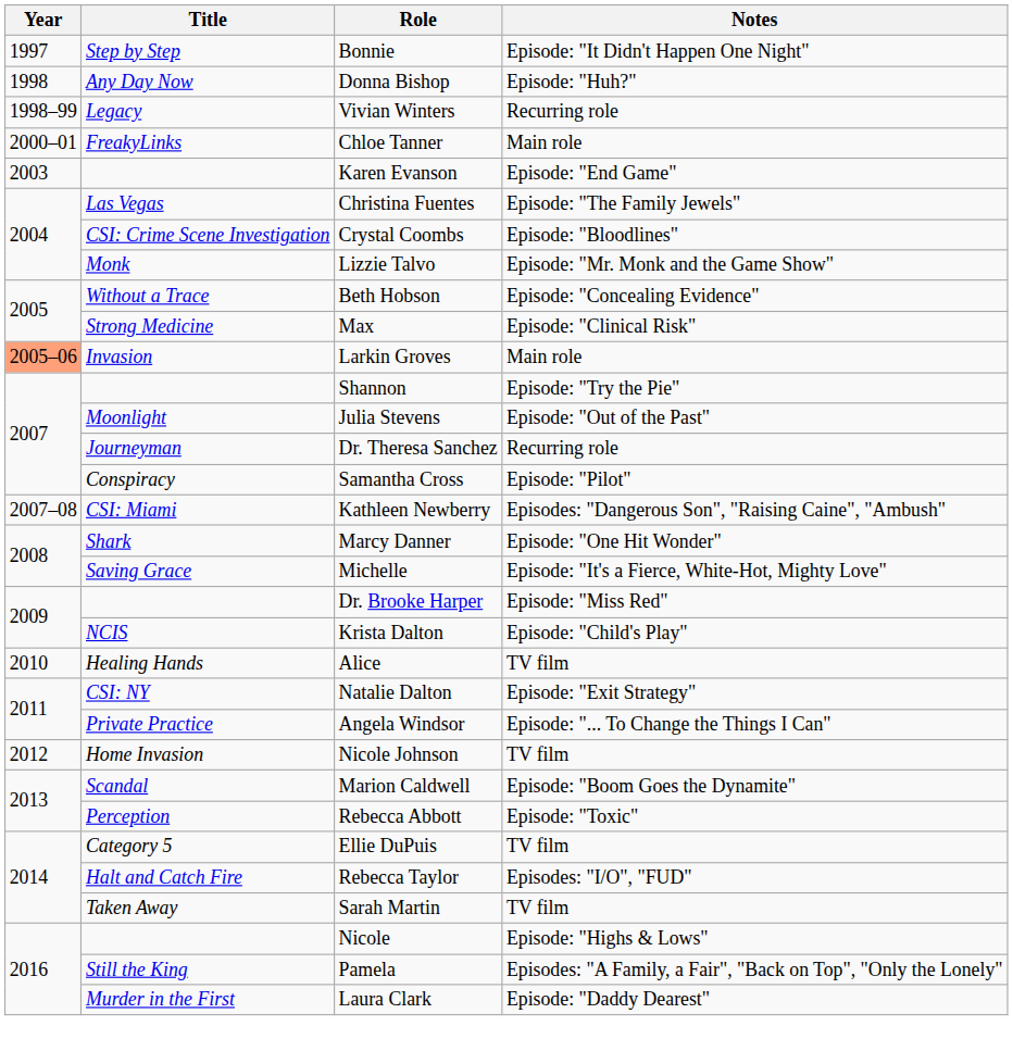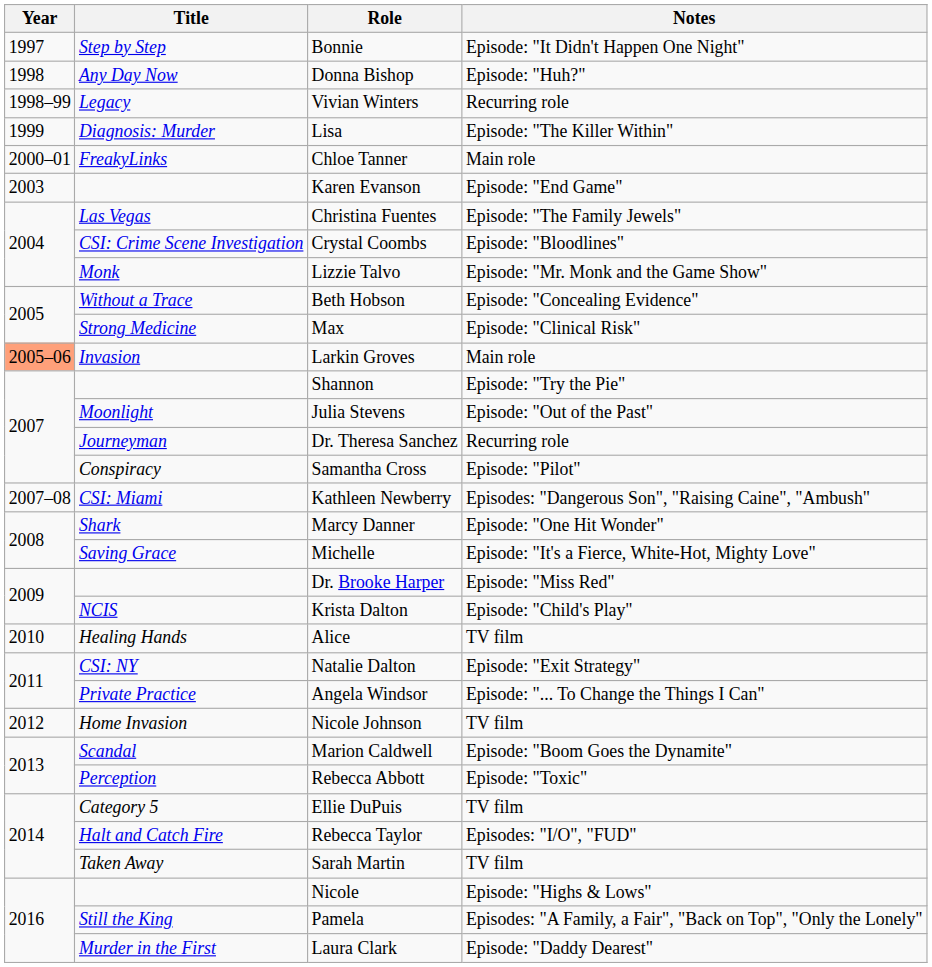+ row: 1999 | Diagnosis: Murder | Lisa | Episode: "The Killer Within"
